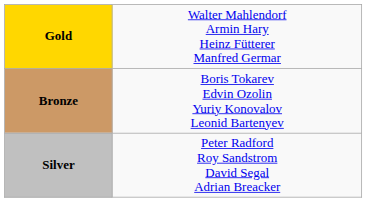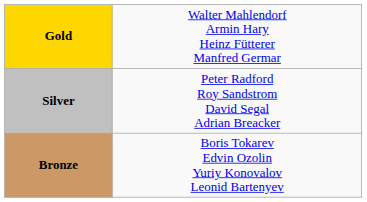rows swapped: Silver <-> Bronze
